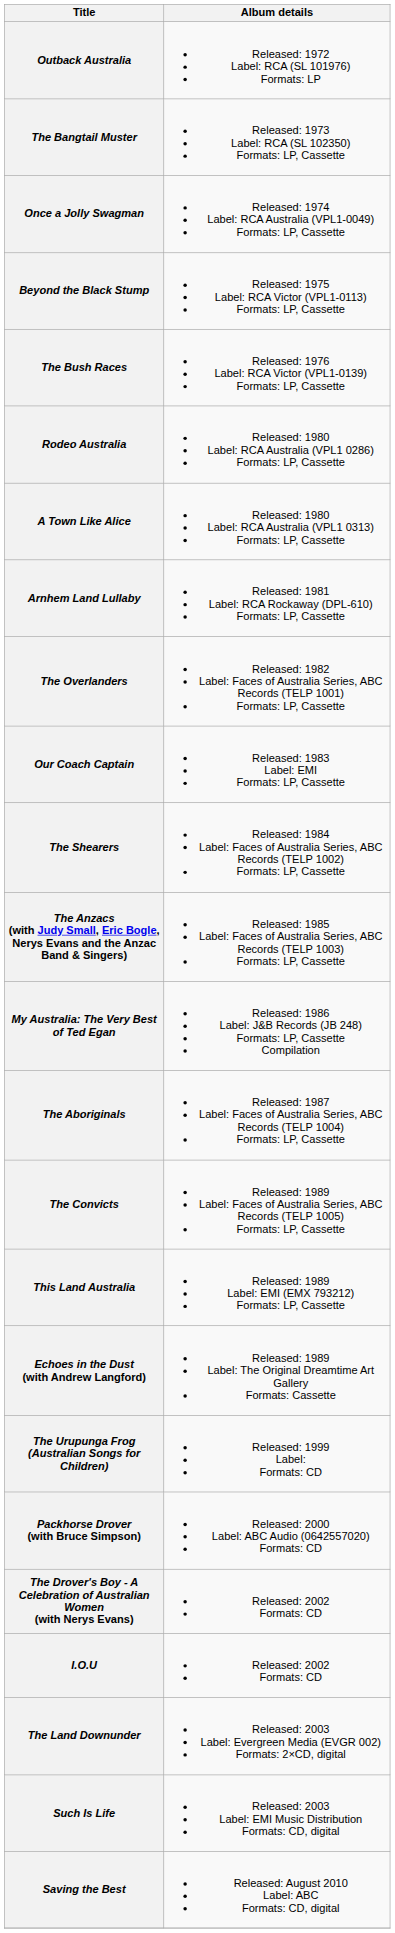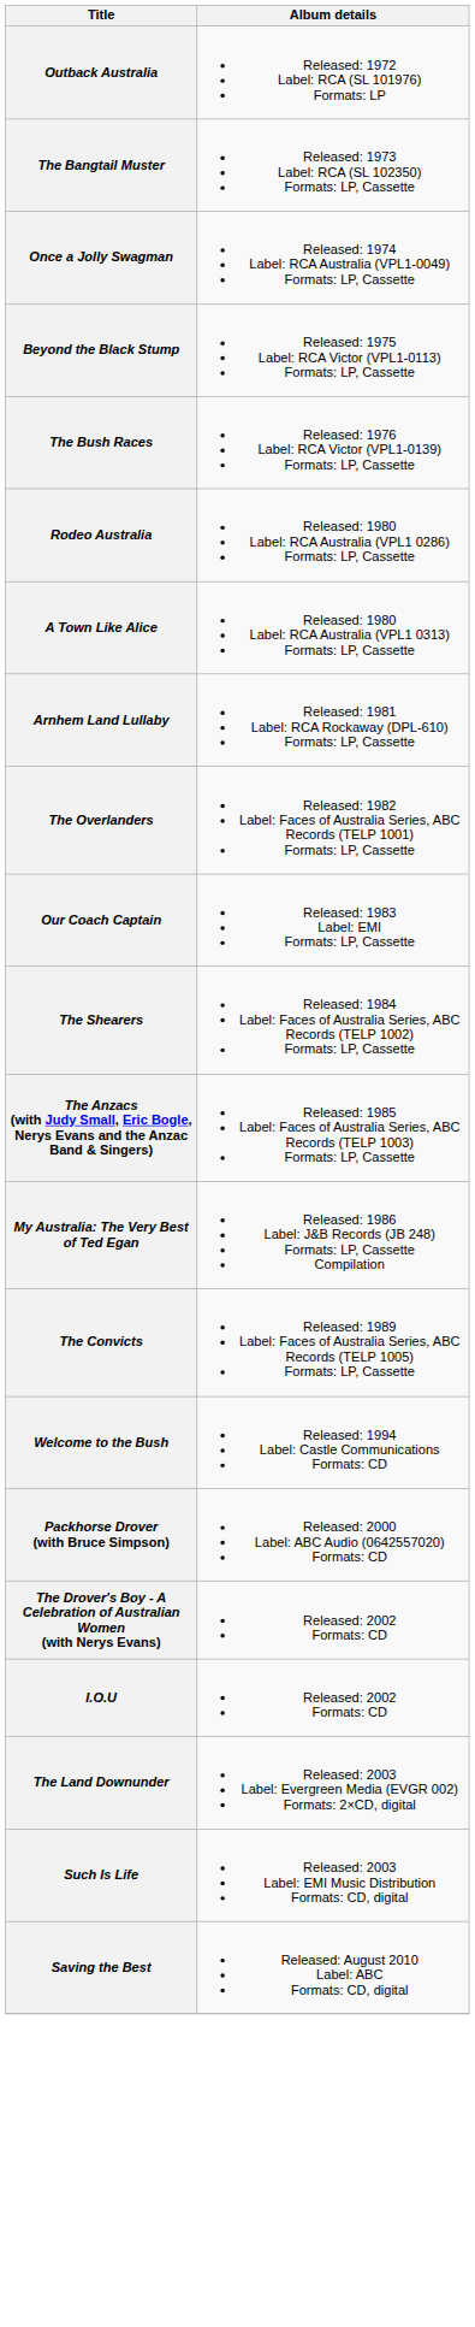- row: The Aboriginals | Released: 1987 Label: Faces of Australia Series, ABC Records (TELP 1004) Formats: LP, Cassette
- row: This Land Australia | Released: 1989 Label: EMI (EMX 793212) Formats: LP, Cassette
- row: Echoes in the Dust (with Andrew Langford) | Released: 1989 Label: The Original Dreamtime Art Gallery Formats: Cassette
+ row: Welcome to the Bush | Released: 1994 Label: Castle Communications Formats: CD
- row: The Urupunga Frog (Australian Songs for Children) | Released: 1999 Label: Formats: CD
